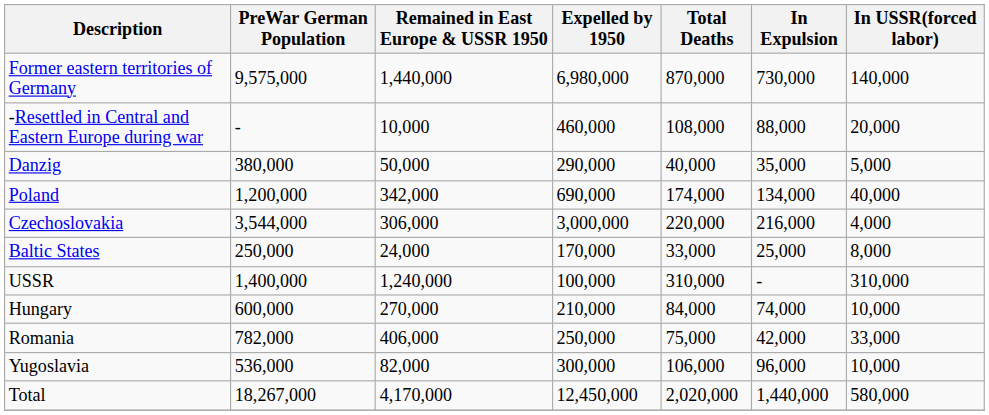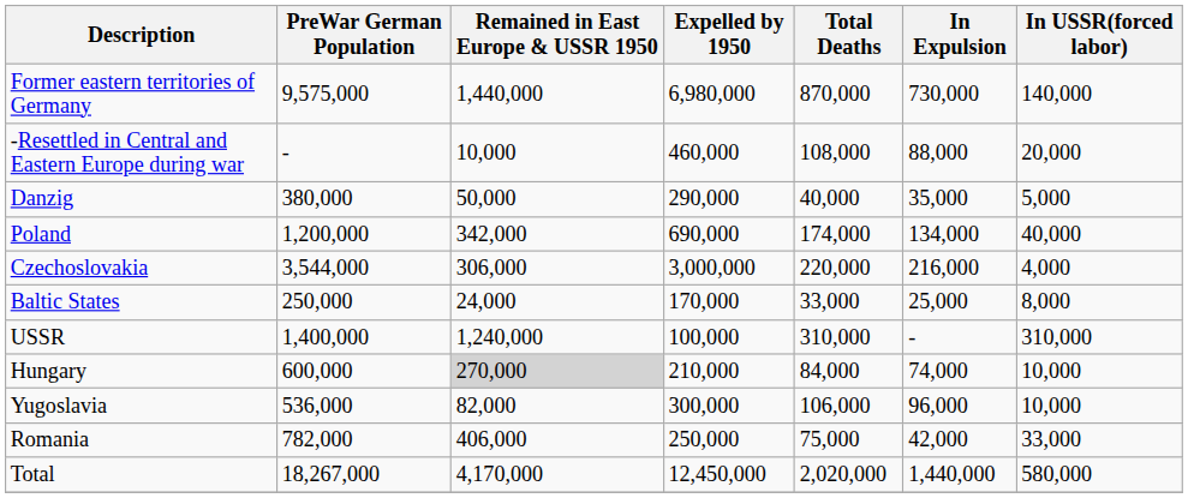Hungary | Remained in East Europe & USSR 1950: no background -> lightgrey background
rows swapped: Romania <-> Yugoslavia
